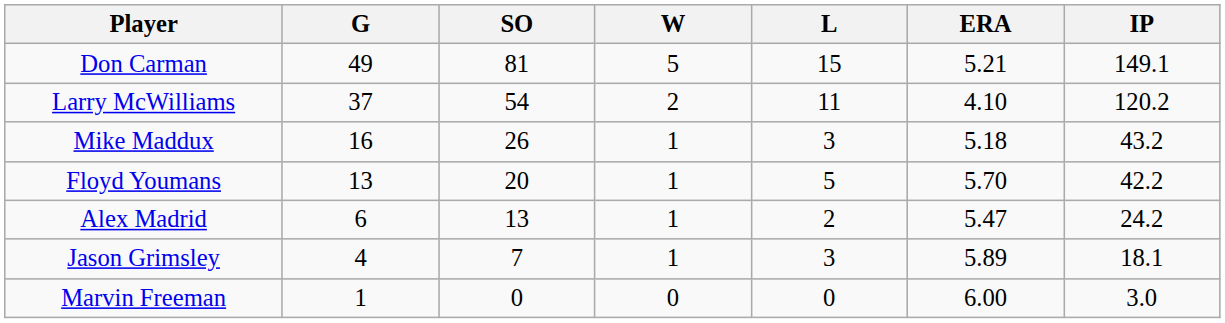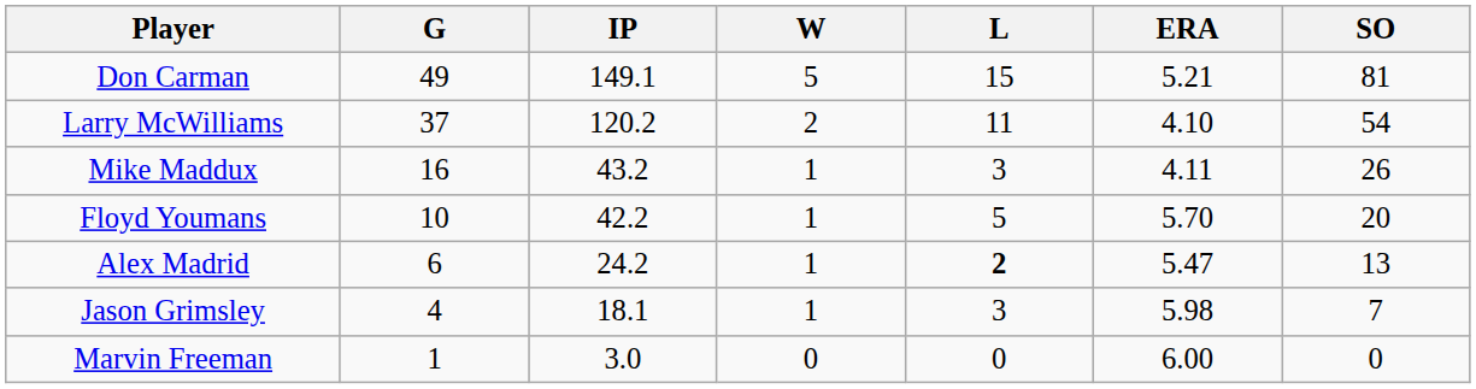columns swapped: IP <-> SO
Mike Maddux | ERA: 5.18 -> 4.11
Floyd Youmans | G: 13 -> 10
Alex Madrid | L: normal -> bold
Jason Grimsley | ERA: 5.89 -> 5.98
